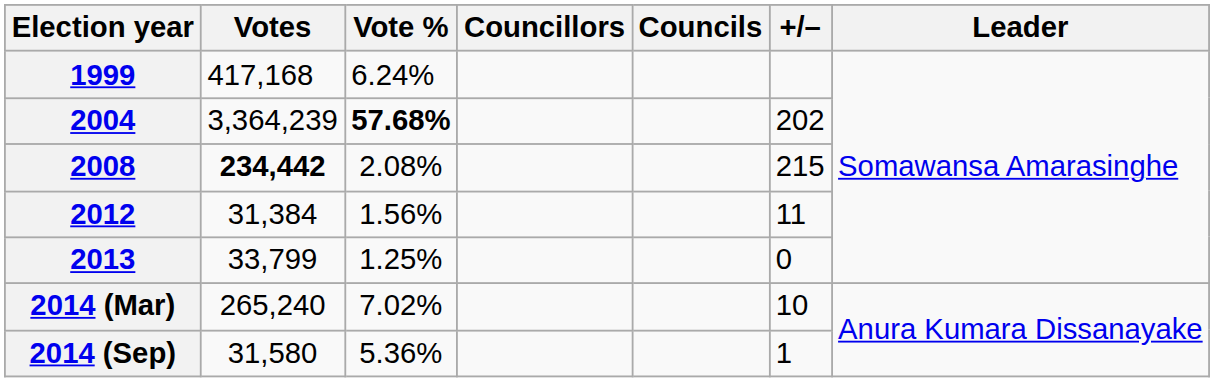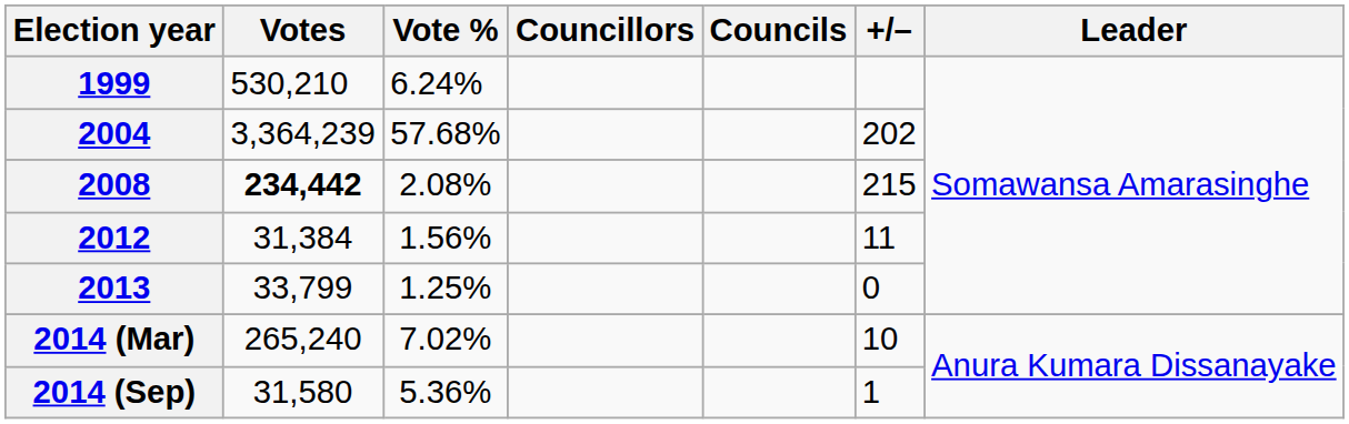1999 | Votes: 417,168 -> 530,210
2004 | Vote %: bold -> normal
